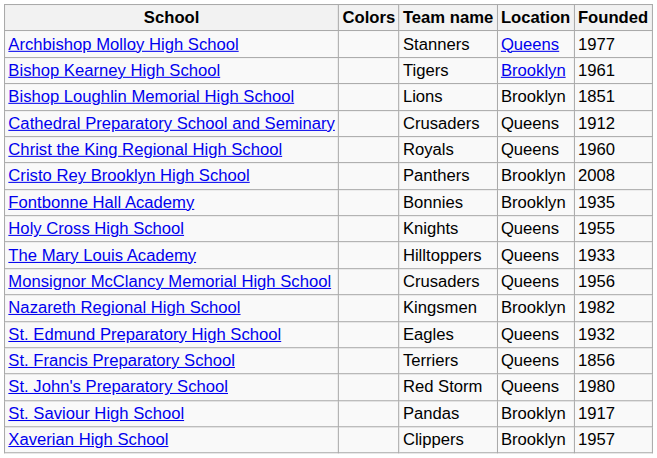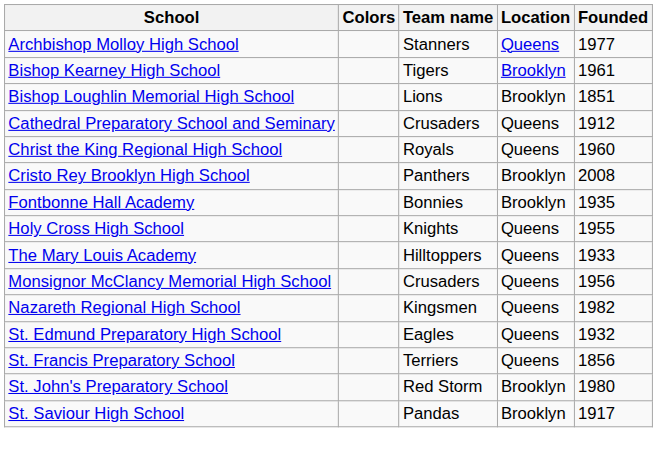Nazareth Regional High School | Location: Brooklyn -> Queens
St. John's Preparatory School | Location: Queens -> Brooklyn
- row: Xaverian High School | Clippers | Brooklyn | 1957
